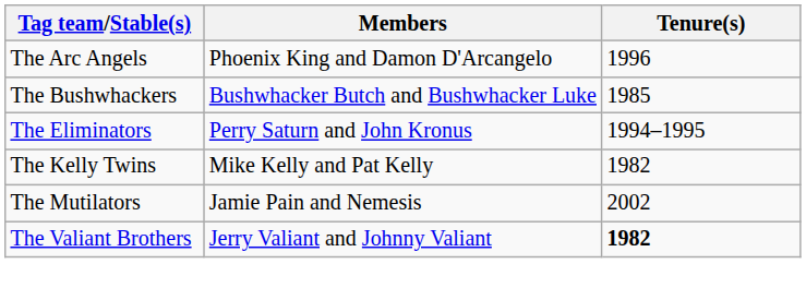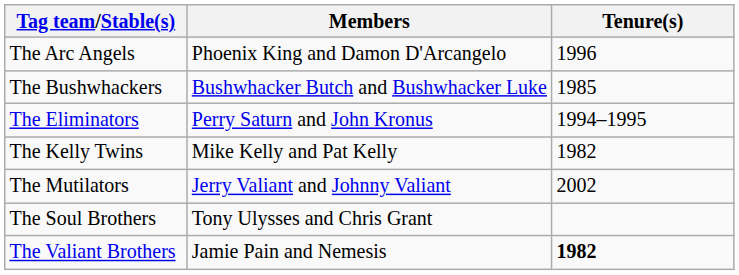The Mutilators | Members: Jamie Pain and Nemesis -> Jerry Valiant and Johnny Valiant
+ row: The Soul Brothers | Tony Ulysses and Chris Grant
The Valiant Brothers | Members: Jerry Valiant and Johnny Valiant -> Jamie Pain and Nemesis
